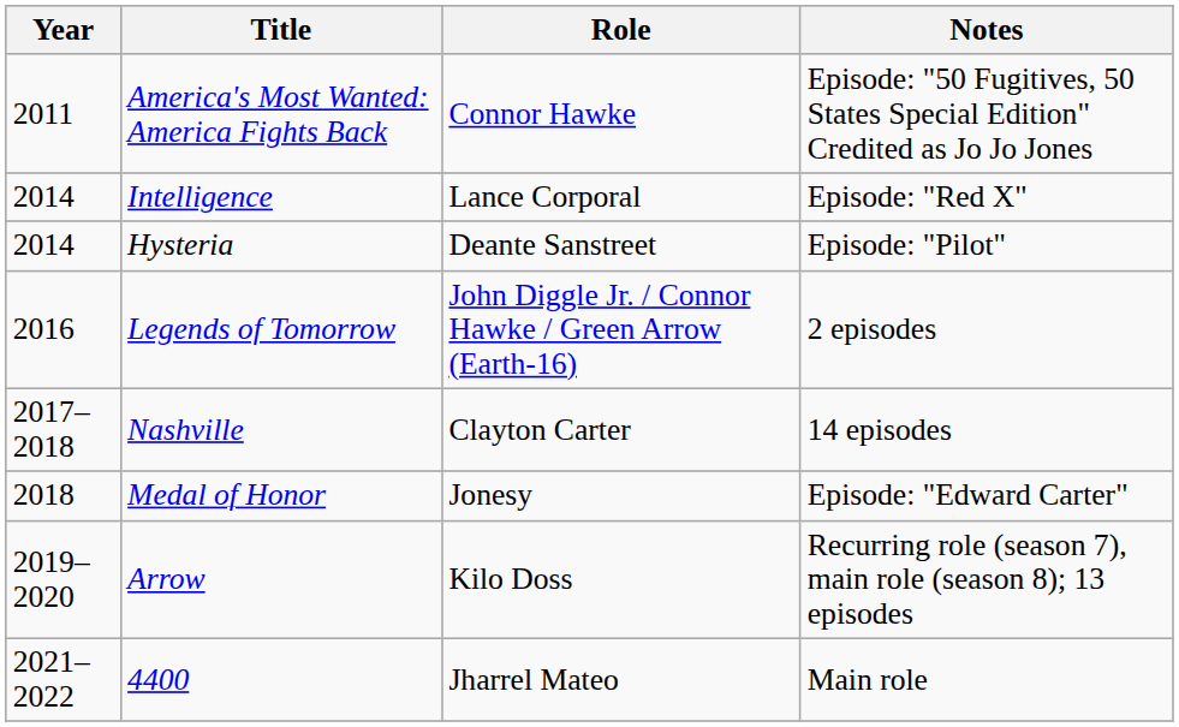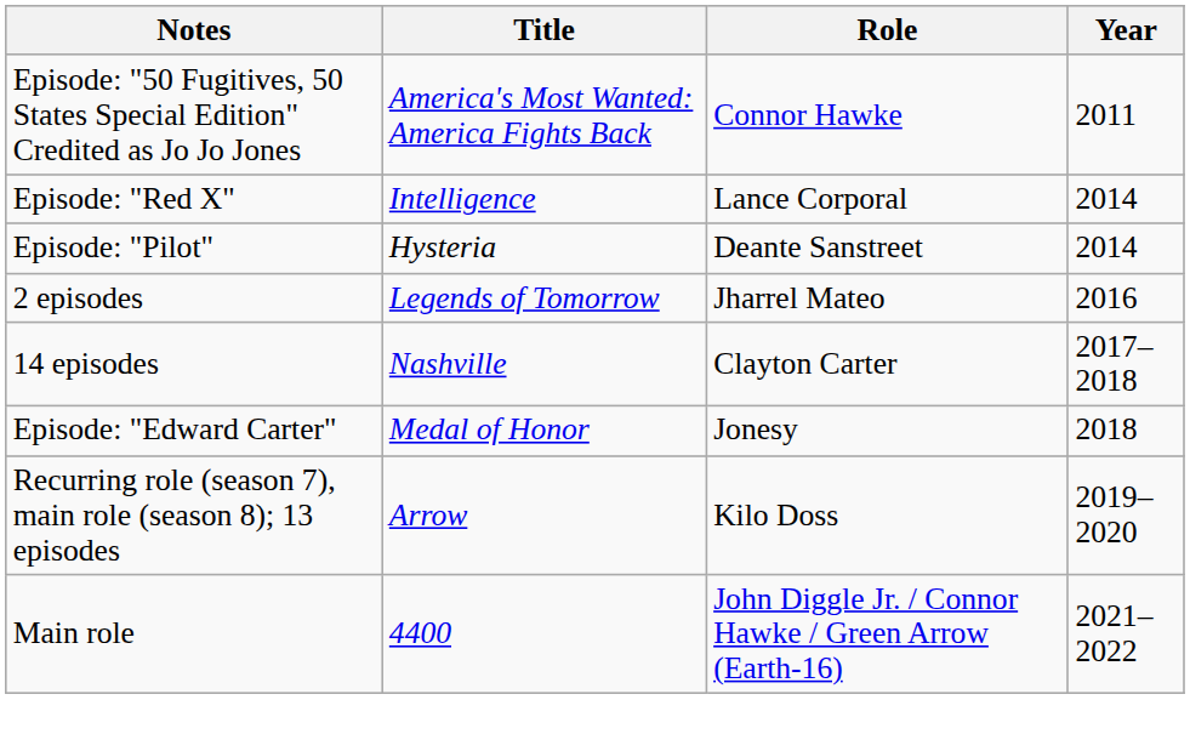columns swapped: Year <-> Notes
Legends of Tomorrow | Role: John Diggle Jr. / Connor Hawke / Green Arrow (Earth-16) -> Jharrel Mateo
4400 | Role: Jharrel Mateo -> John Diggle Jr. / Connor Hawke / Green Arrow (Earth-16)
